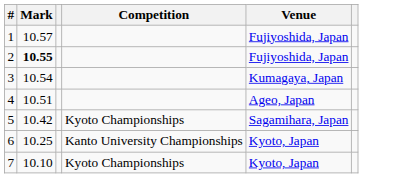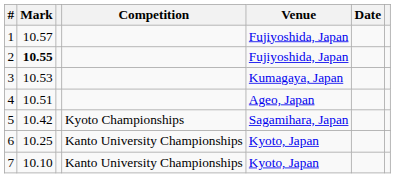+ column: Date
3 | Mark: 10.54 -> 10.53
7 | Competition: Kyoto Championships -> Kanto University Championships
